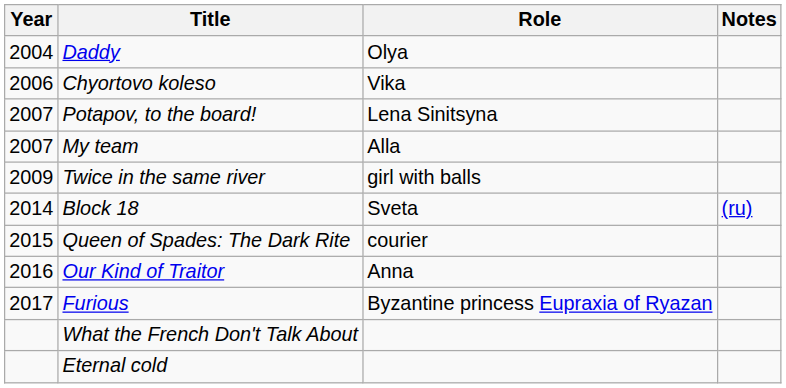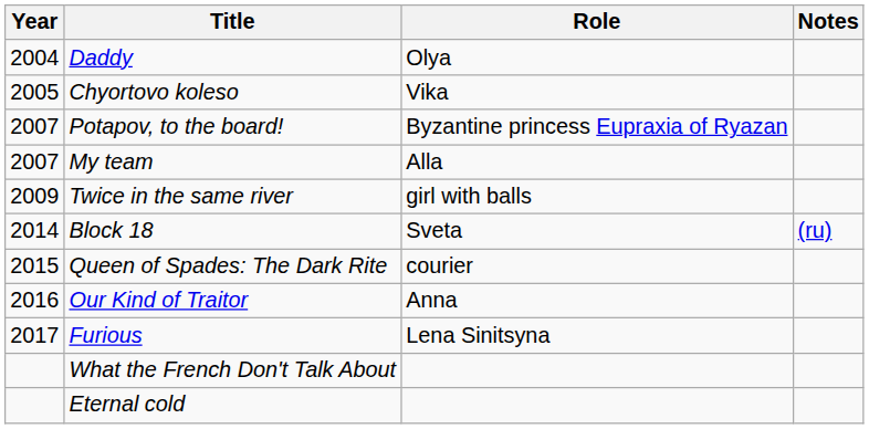Chyortovo koleso | Year: 2006 -> 2005
Potapov, to the board! | Role: Lena Sinitsyna -> Byzantine princess Eupraxia of Ryazan
Furious | Role: Byzantine princess Eupraxia of Ryazan -> Lena Sinitsyna
